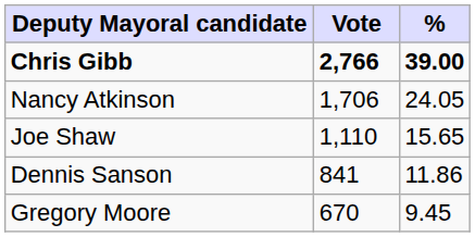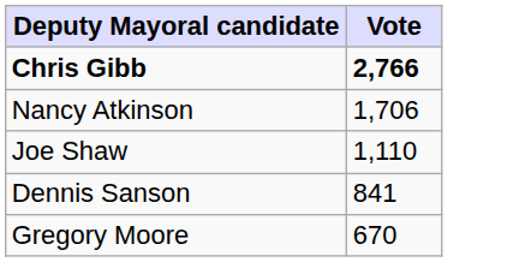- column: % | 39.00 | 24.05 | 15.65 | 11.86 | 9.45
